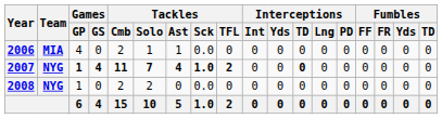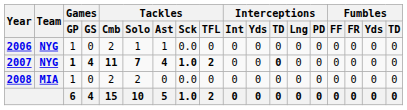2006 | Team: MIA -> NYG
2006 | Games / GP: 4 -> 1
2008 | Team: NYG -> MIA
